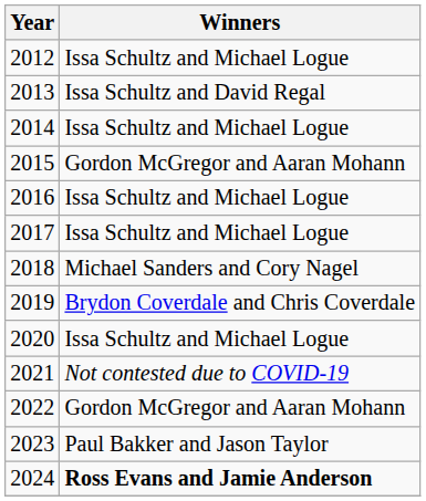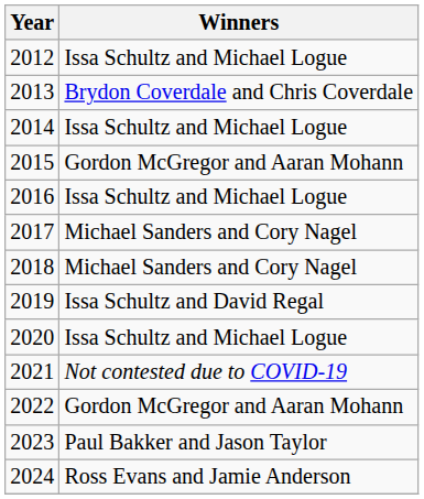2013 | Winners: Issa Schultz and David Regal -> Brydon Coverdale and Chris Coverdale
2017 | Winners: Issa Schultz and Michael Logue -> Michael Sanders and Cory Nagel
2019 | Winners: Brydon Coverdale and Chris Coverdale -> Issa Schultz and David Regal
2024 | Winners: bold -> normal
